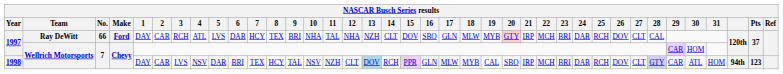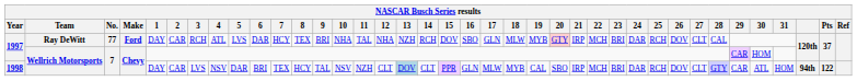1997 / Ray DeWitt | No.: 66 -> 77
1997 / Ray DeWitt | 14: CLT -> RCH
1998 | 14: RCH -> CLT
1998 | Pts: 123 -> 122
